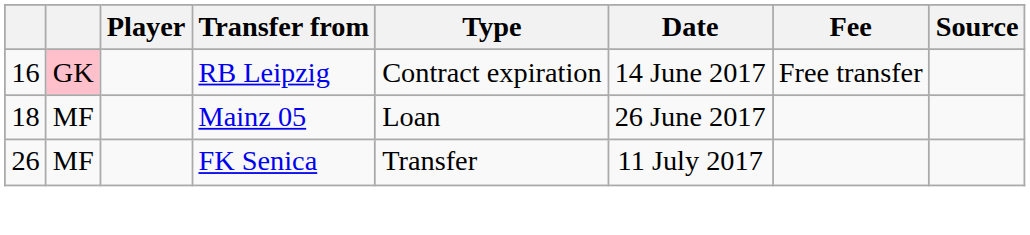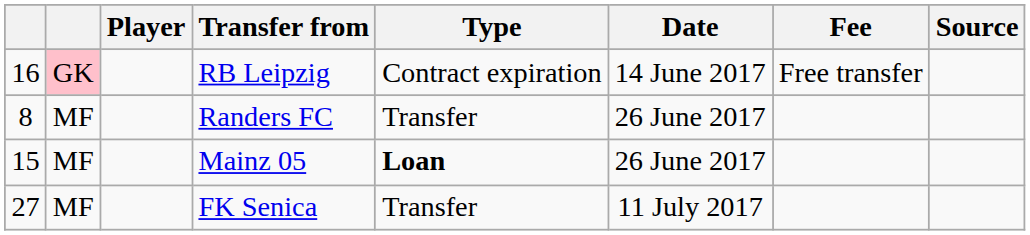+ row: 8 | MF | Randers FC | Transfer | 26 June 2017
Mainz 05 | column 1: 18 -> 15
Mainz 05 | Type: normal -> bold
FK Senica | column 1: 26 -> 27
